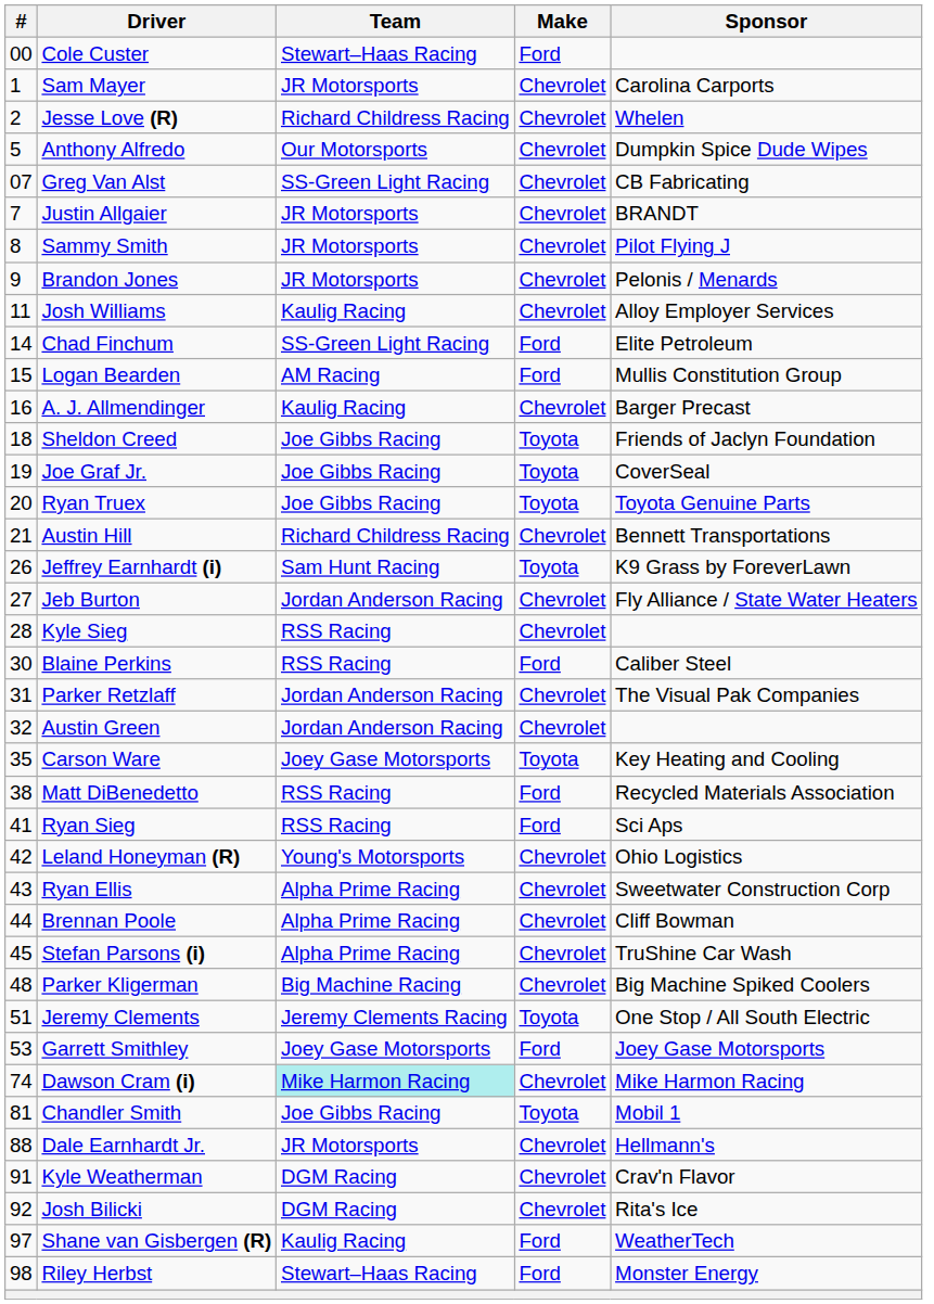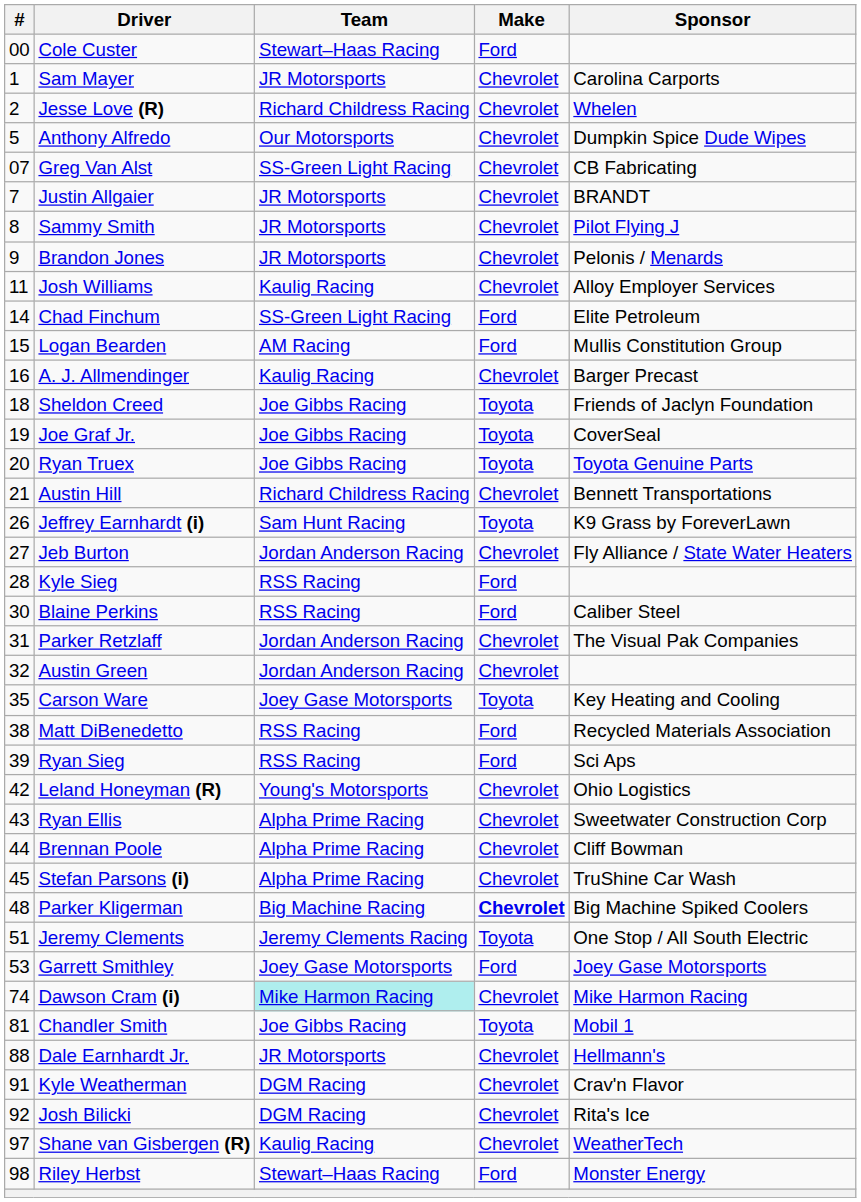Kyle Sieg | Make: Chevrolet -> Ford
Ryan Sieg | #: 41 -> 39
Parker Kligerman | Make: normal -> bold
Shane van Gisbergen (R) | Make: Ford -> Chevrolet
